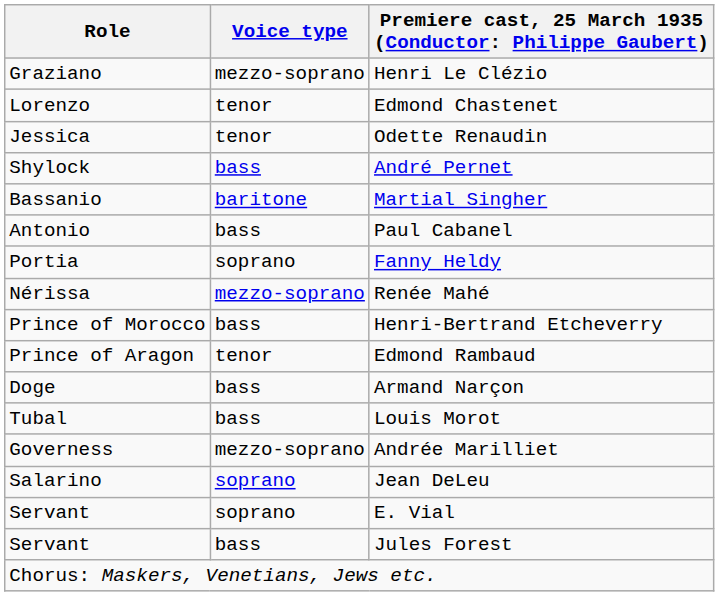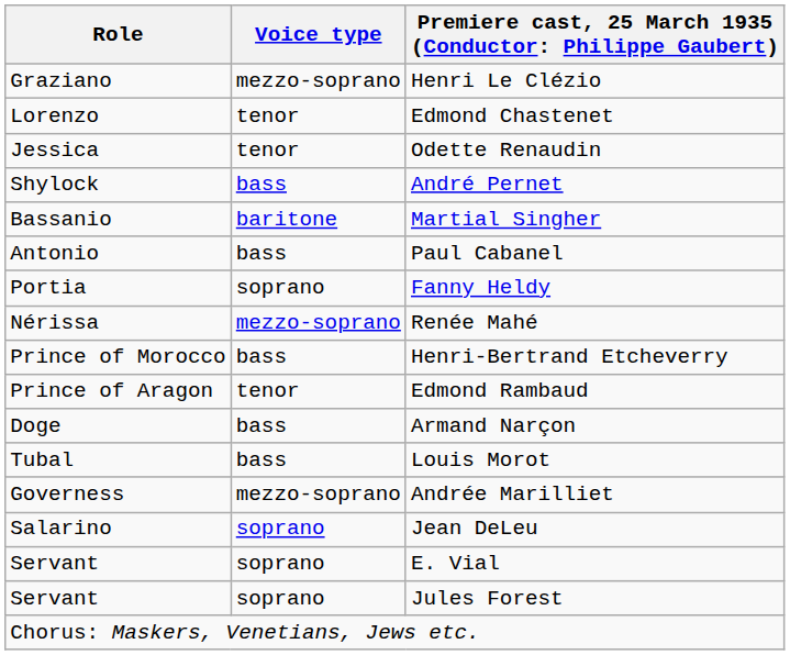Jules Forest | Voice type: bass -> soprano
